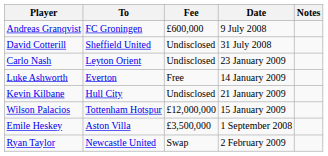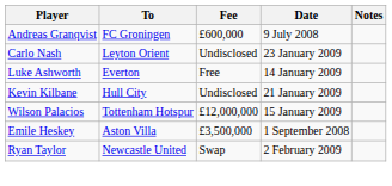- row: David Cotterill | Sheffield United | Undisclosed | 31 July 2008
